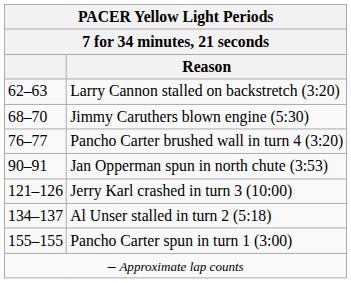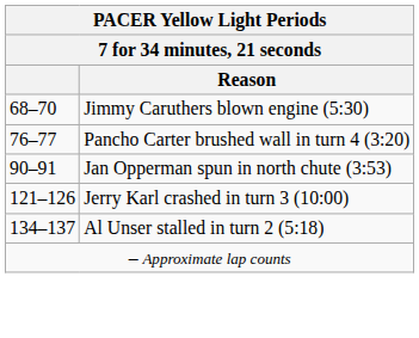- row: 62–63 | Larry Cannon stalled on backstretch (3:20)
- row: 155–155 | Pancho Carter spun in turn 1 (3:00)
